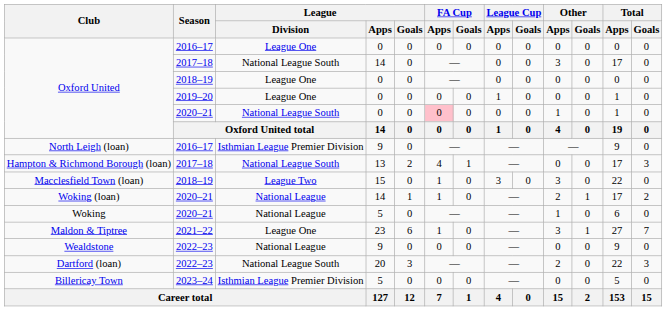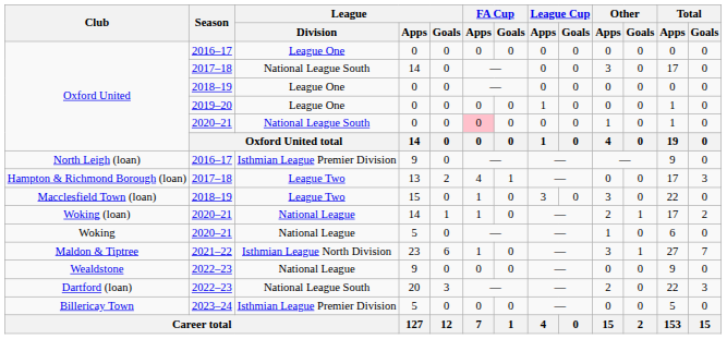Hampton & Richmond Borough (loan) | League / Division: National League South -> League Two
Maldon & Tiptree | League / Division: League One -> Isthmian League North Division
